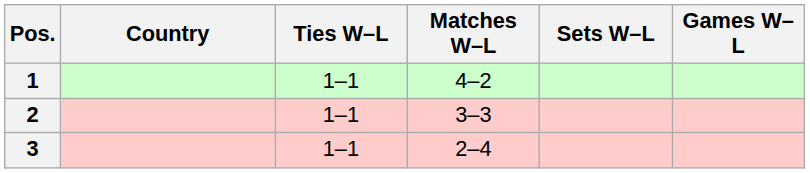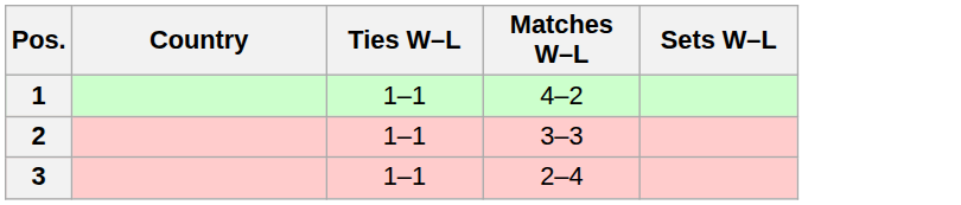- column: Games W–L
